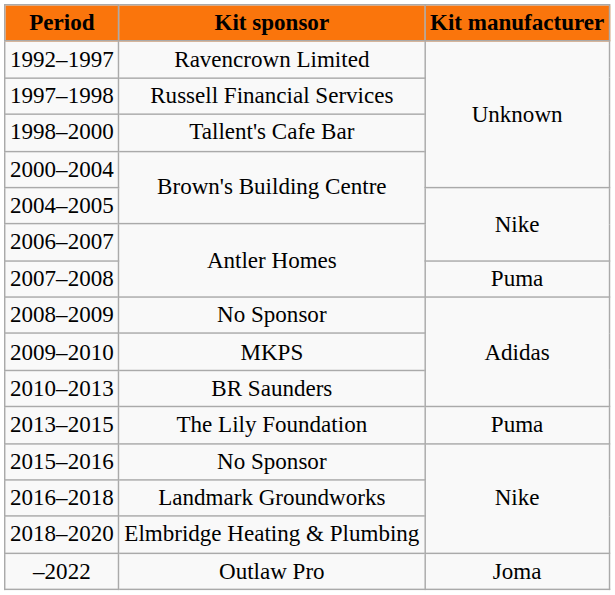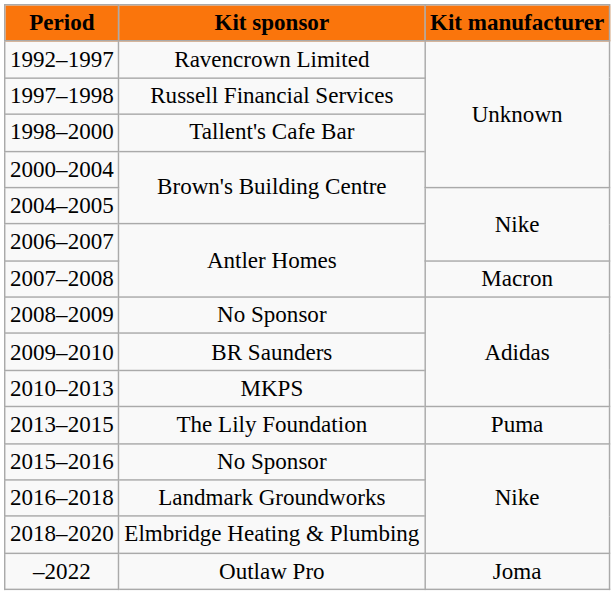2007–2008 | Kit manufacturer: Puma -> Macron
2009–2010 | Kit sponsor: MKPS -> BR Saunders
2010–2013 | Kit sponsor: BR Saunders -> MKPS
